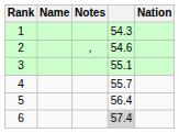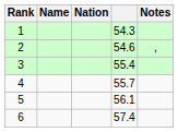columns swapped: Nation <-> Notes
3 | column 4: 55.1 -> 55.4
5 | column 4: 56.4 -> 56.1
6 | column 4: lightgrey background -> no background
